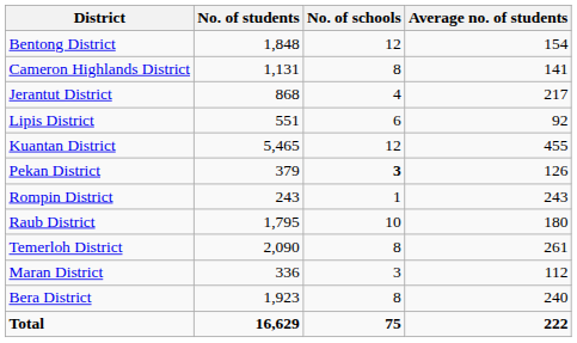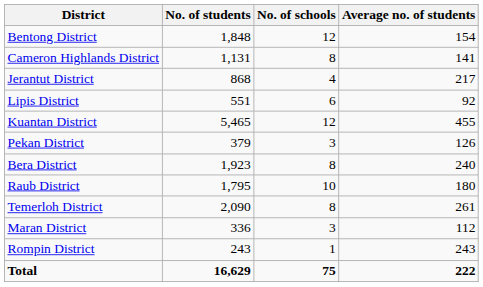Pekan District | No. of schools: bold -> normal
rows swapped: Rompin District <-> Bera District
